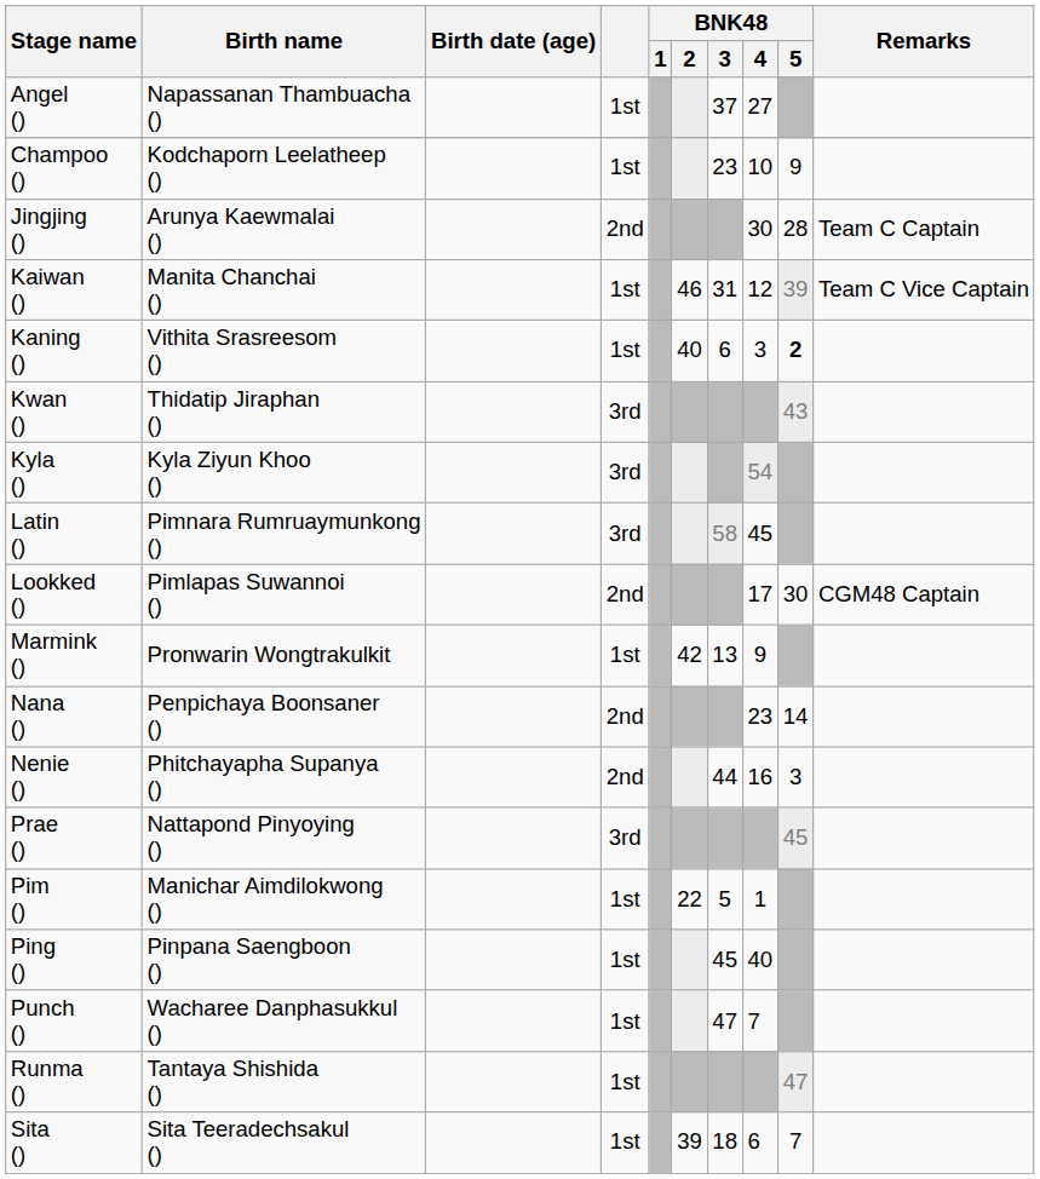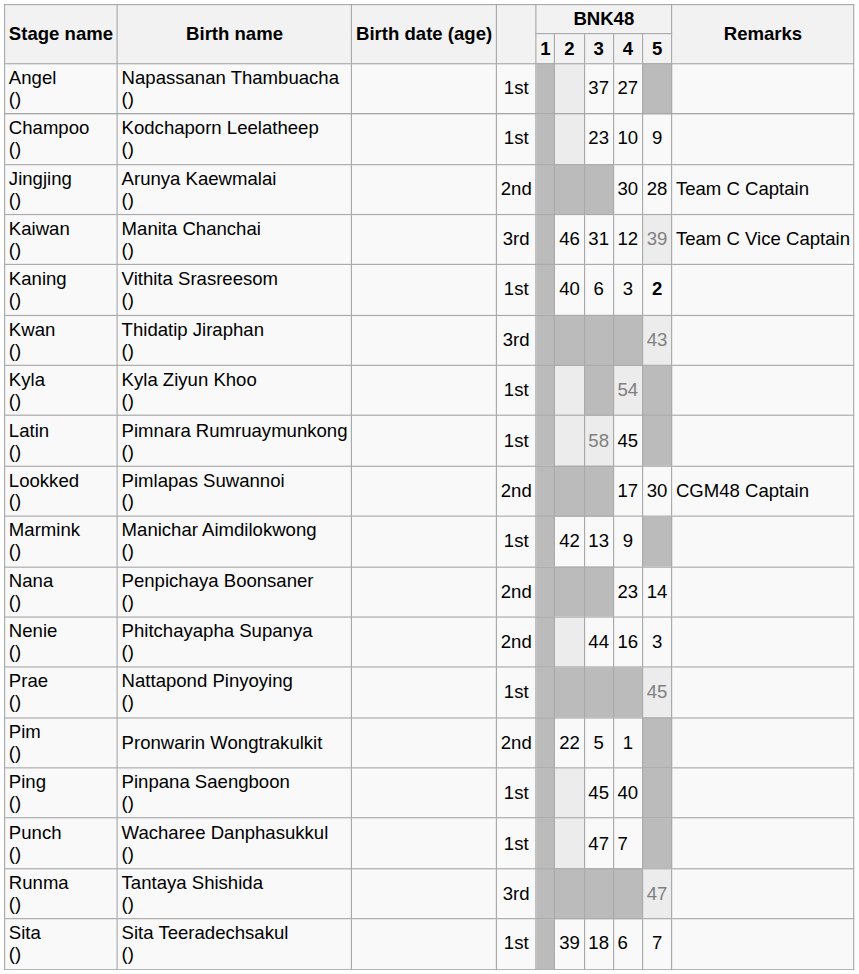Kaiwan () | column 4: 1st -> 3rd
Kyla () | column 4: 3rd -> 1st
Latin () | column 4: 3rd -> 1st
Marmink () | Birth name: Pronwarin Wongtrakulkit -> Manichar Aimdilokwong ()
Prae () | column 4: 3rd -> 1st
Pim () | Birth name: Manichar Aimdilokwong () -> Pronwarin Wongtrakulkit
Pim () | column 4: 1st -> 2nd
Runma () | column 4: 1st -> 3rd
